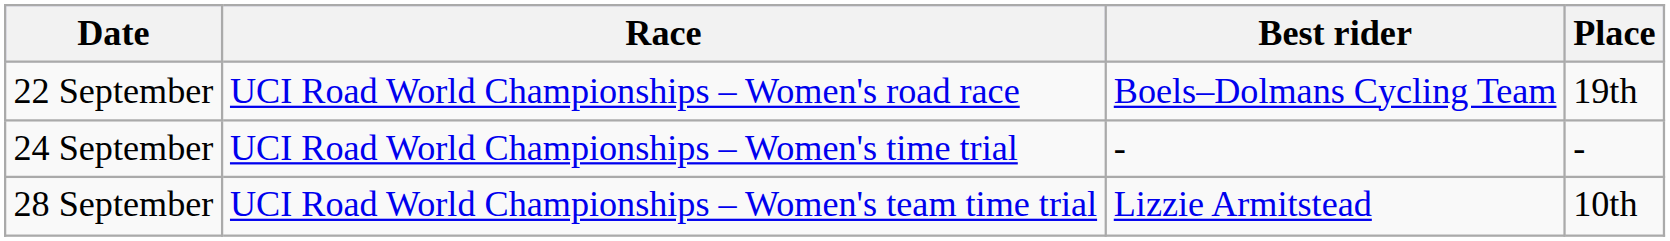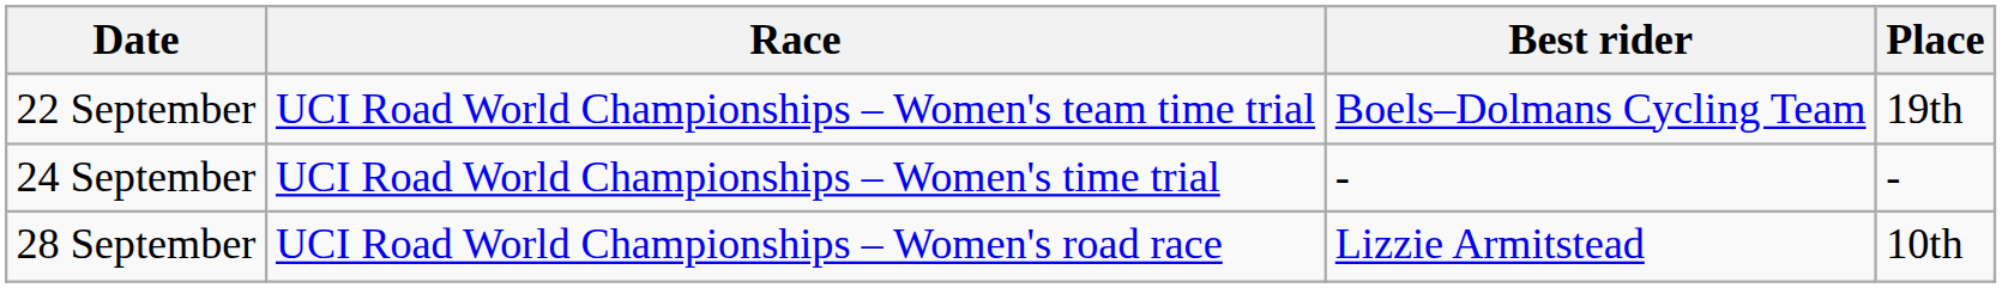22 September | Race: UCI Road World Championships – Women's road race -> UCI Road World Championships – Women's team time trial
28 September | Race: UCI Road World Championships – Women's team time trial -> UCI Road World Championships – Women's road race
